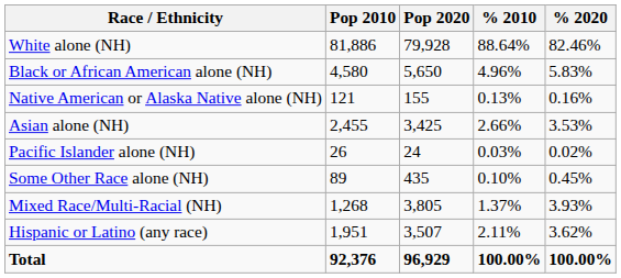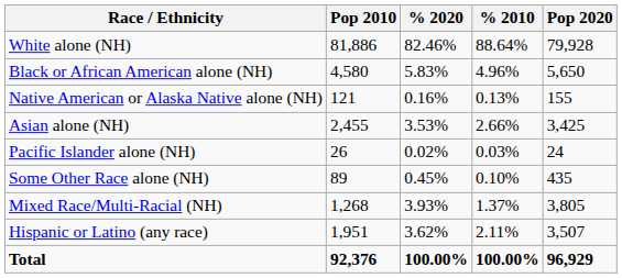columns swapped: Pop 2020 <-> % 2020
